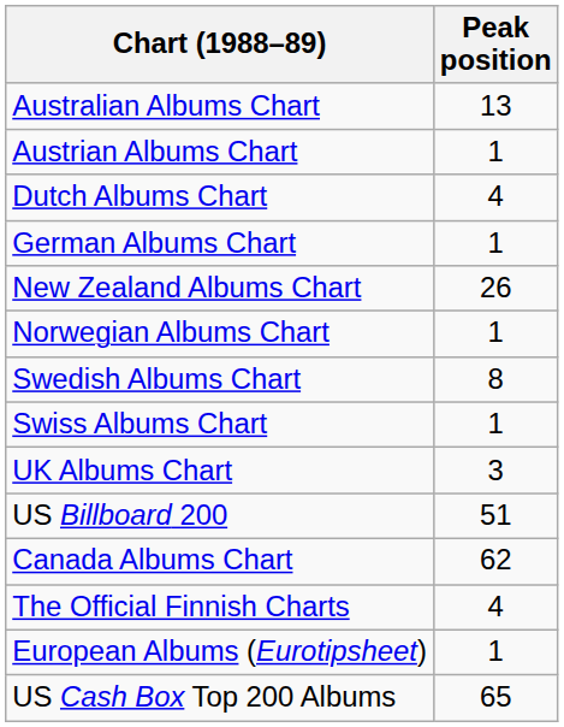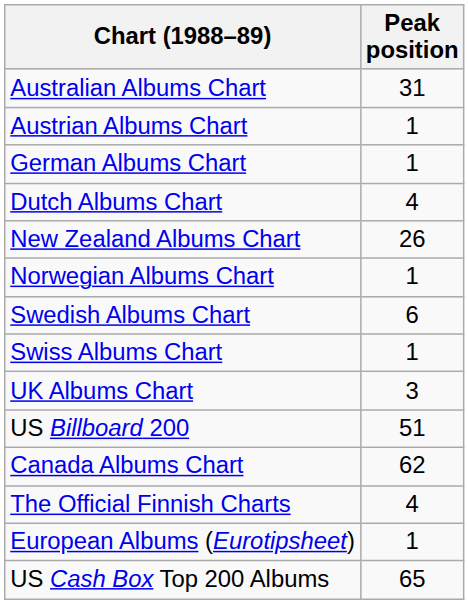Australian Albums Chart | Peak position: 13 -> 31
rows swapped: Dutch Albums Chart <-> German Albums Chart
Swedish Albums Chart | Peak position: 8 -> 6
